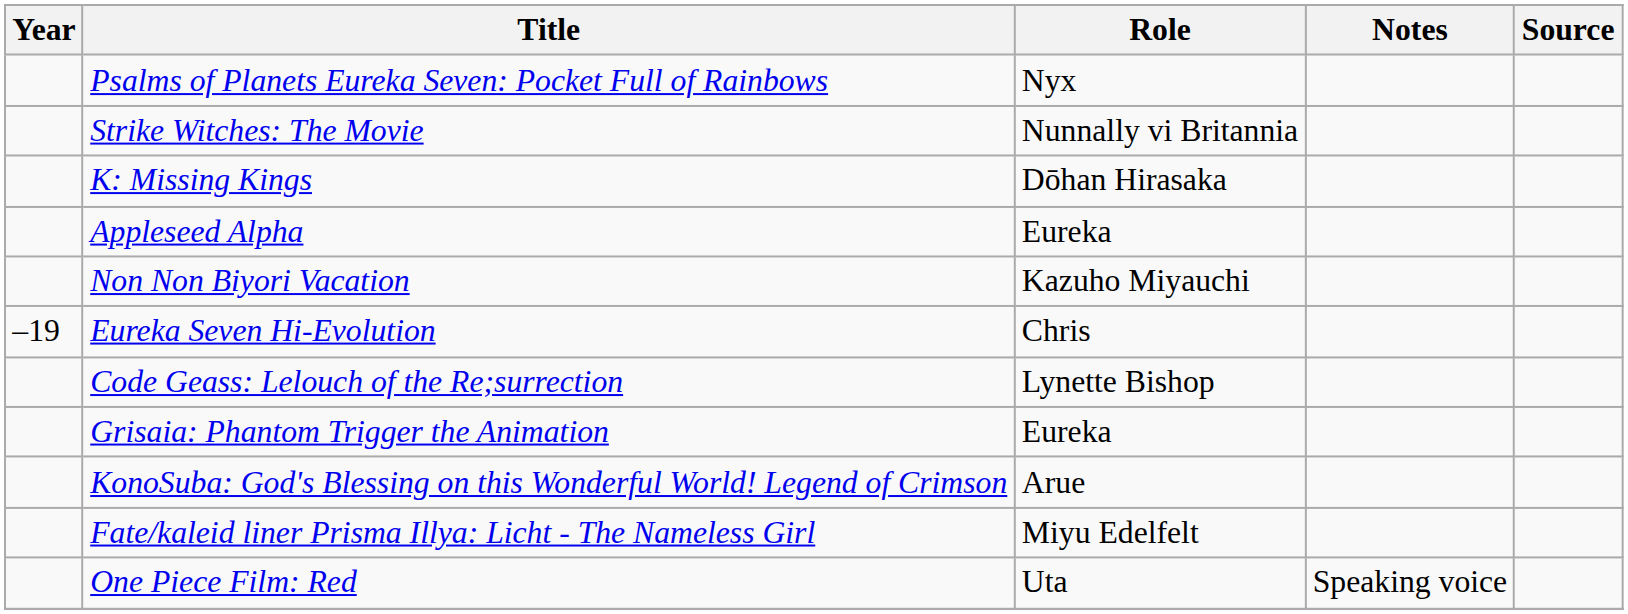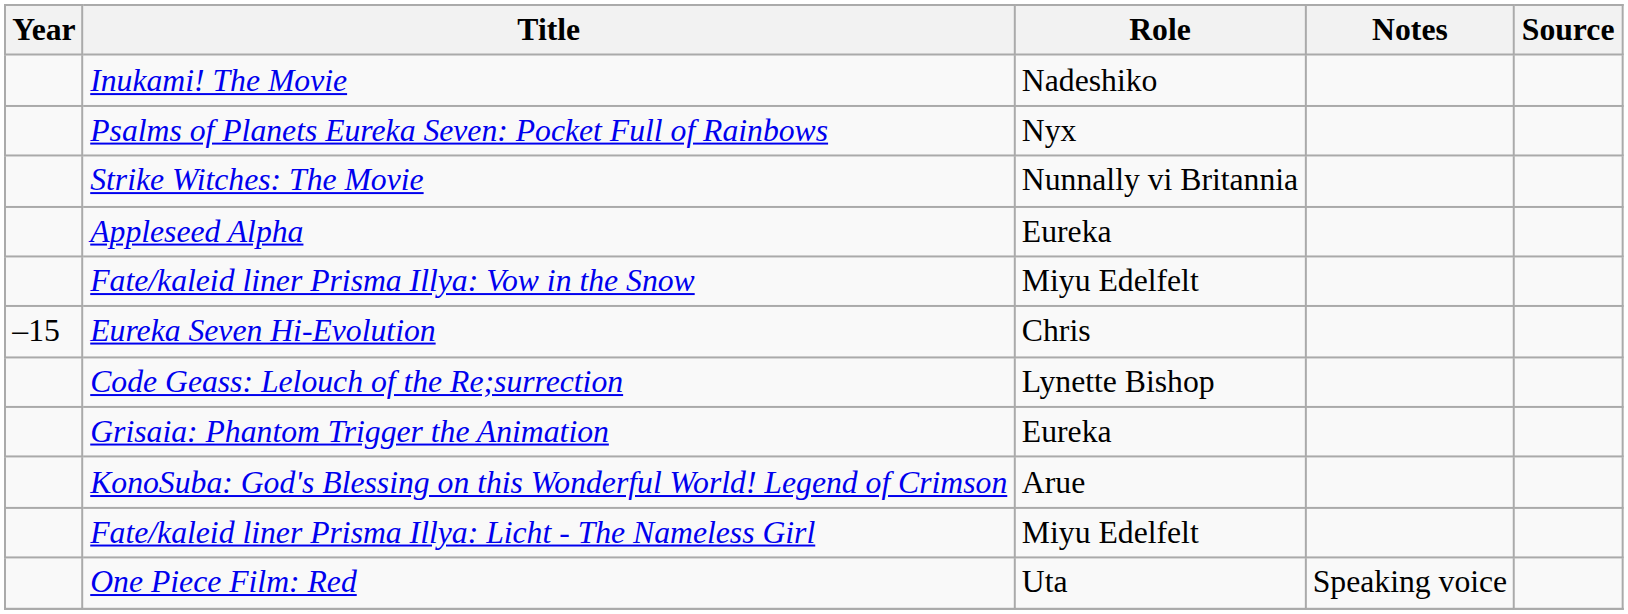+ row: Inukami! The Movie | Nadeshiko
- row: K: Missing Kings | Dōhan Hirasaka
+ row: Fate/kaleid liner Prisma Illya: Vow in the Snow | Miyu Edelfelt
- row: Non Non Biyori Vacation | Kazuho Miyauchi
Eureka Seven Hi-Evolution | Year: –19 -> –15
